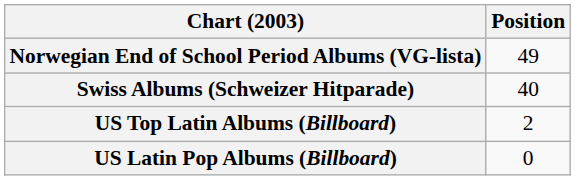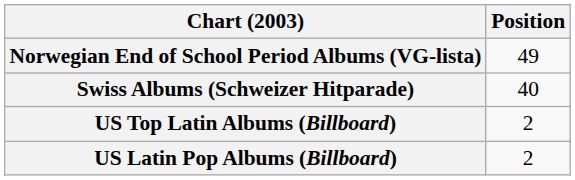US Latin Pop Albums (Billboard) | Position: 0 -> 2
